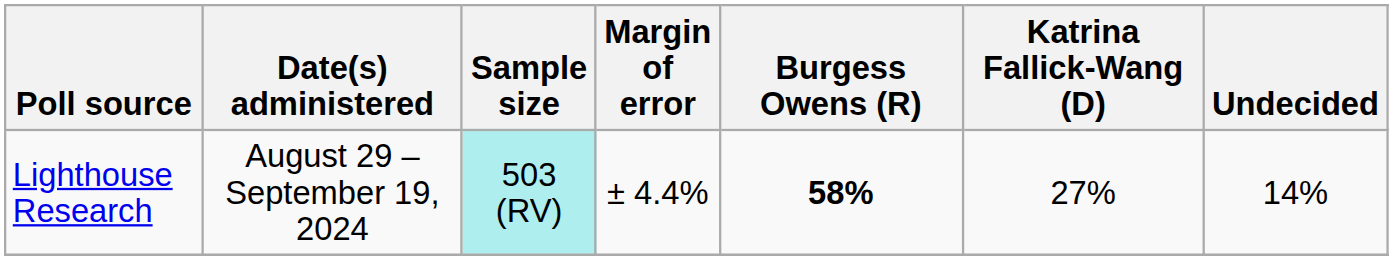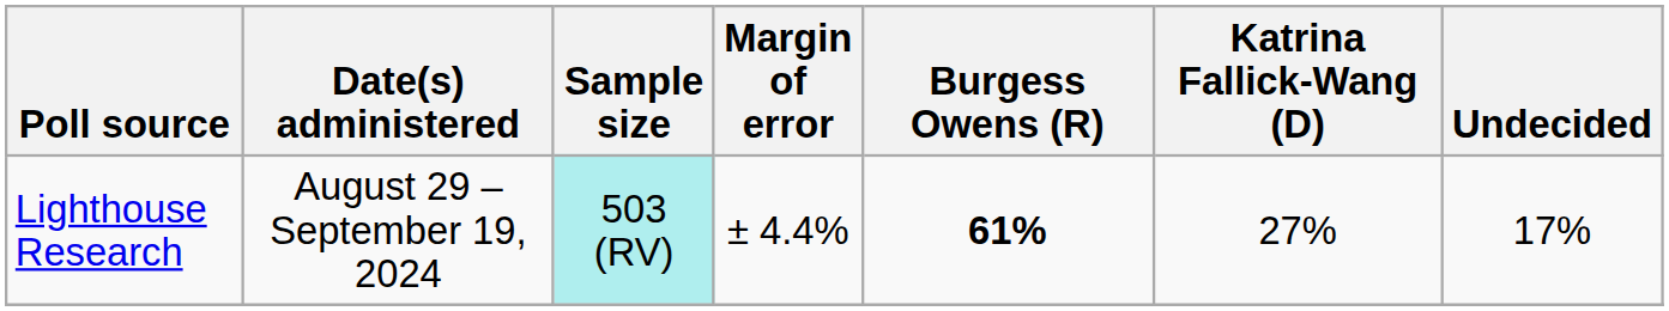Lighthouse Research | Burgess Owens (R): 58% -> 61%
Lighthouse Research | Undecided: 14% -> 17%
